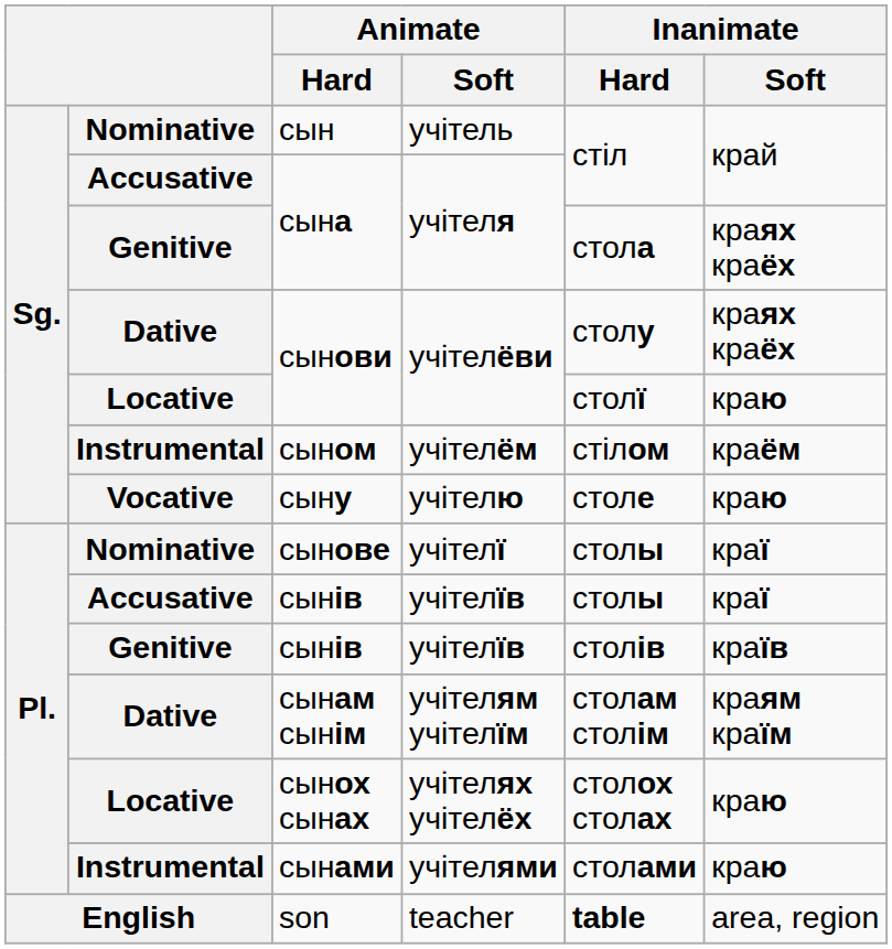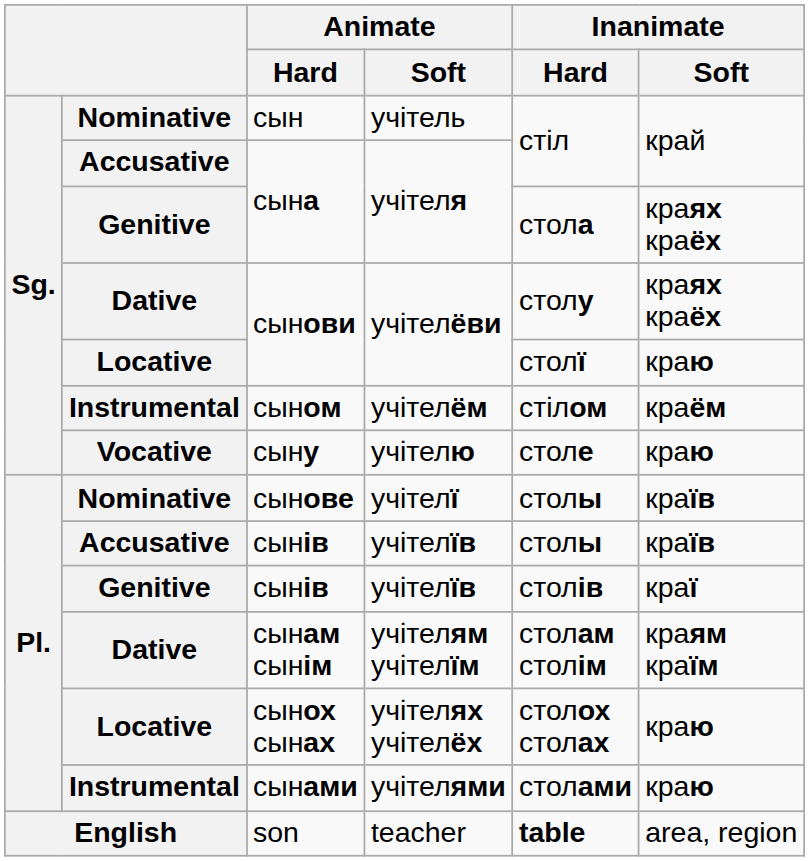сынове | Inanimate / Soft: краї -> країв
Accusative / сынів | Inanimate / Soft: краї -> країв
Genitive / сынів | Inanimate / Soft: країв -> краї
